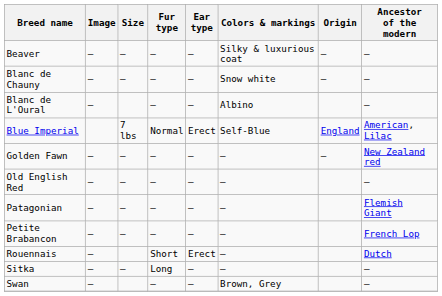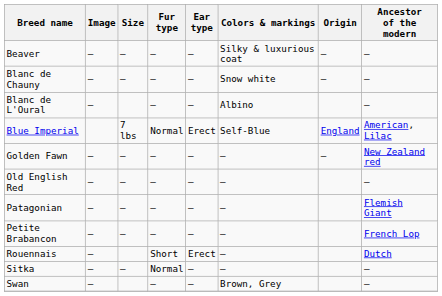Sitka | Fur type: Long -> Normal
